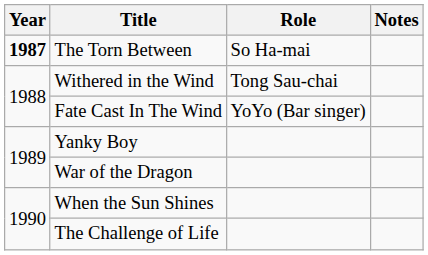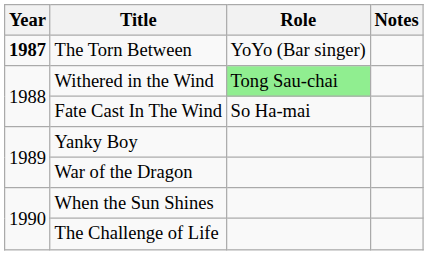The Torn Between | Role: So Ha-mai -> YoYo (Bar singer)
Withered in the Wind | Role: no background -> lightgreen background
Fate Cast In The Wind | Role: YoYo (Bar singer) -> So Ha-mai
